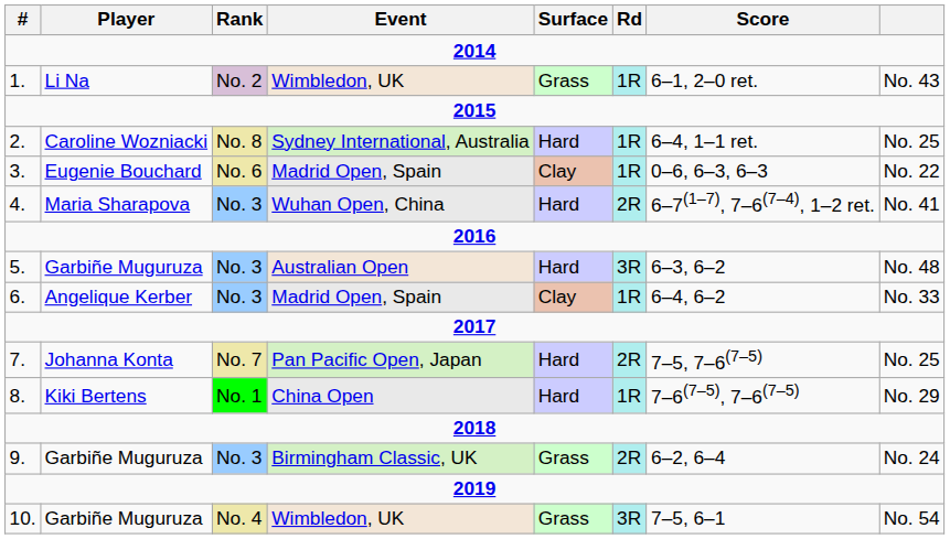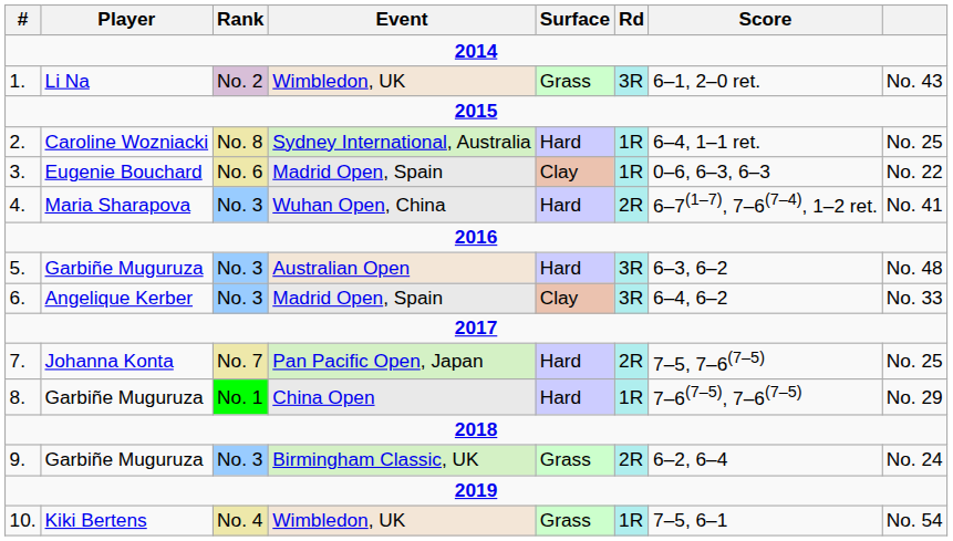1. | Rd: 1R -> 3R
6. | Rd: 1R -> 3R
8. | Player: Kiki Bertens -> Garbiñe Muguruza
10. | Player: Garbiñe Muguruza -> Kiki Bertens
10. | Rd: 3R -> 1R
